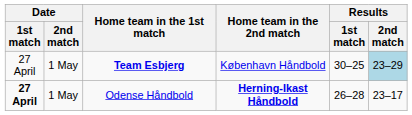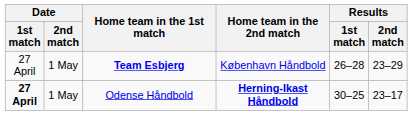Team Esbjerg | Results / 1st match: 30–25 -> 26–28
Team Esbjerg | Results / 2nd match: lightblue background -> no background
Odense Håndbold | Results / 1st match: 26–28 -> 30–25
